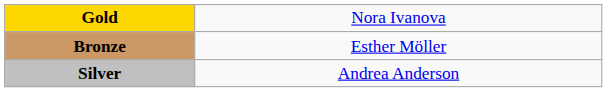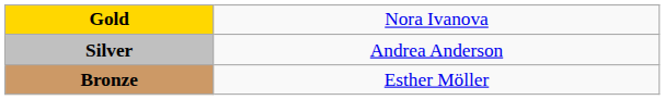rows swapped: Silver <-> Bronze
